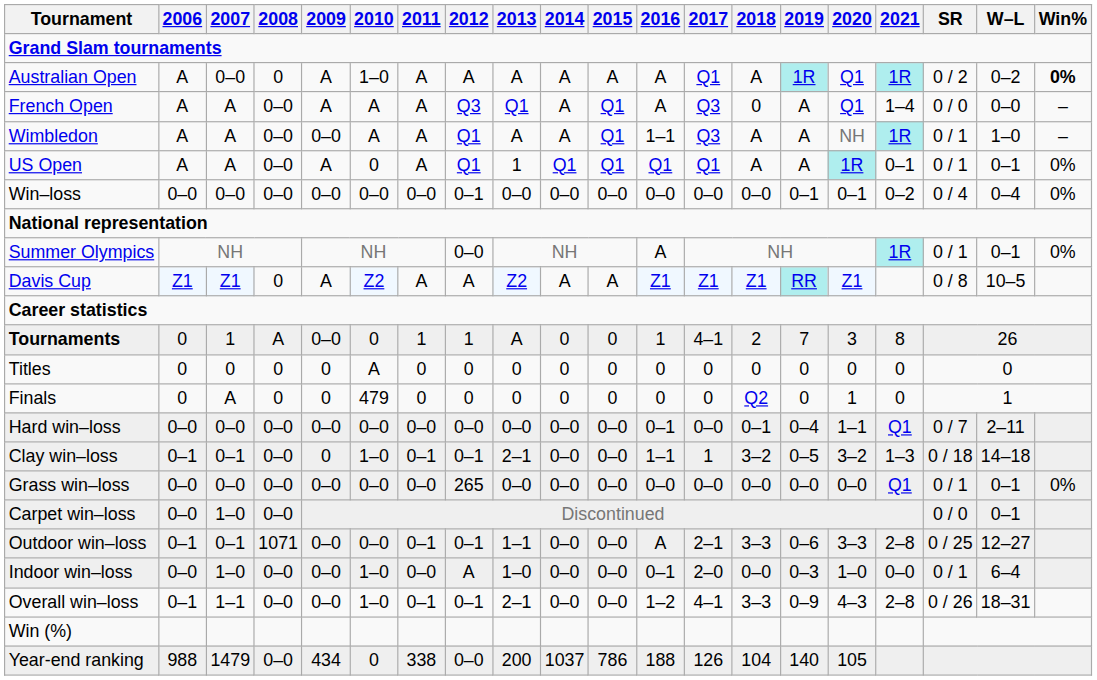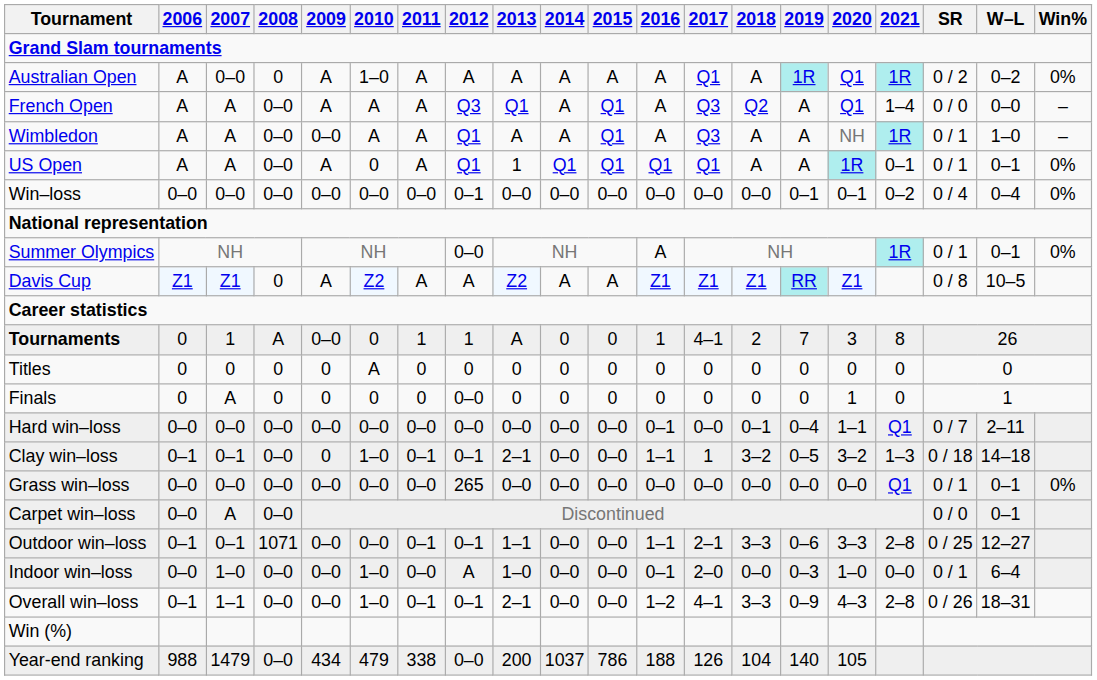Australian Open | Win%: bold -> normal
French Open | 2018: 0 -> Q2
Wimbledon | 2016: 1–1 -> A
Finals | 2010: 479 -> 0
Finals | 2012: 0 -> 0–0
Finals | 2018: Q2 -> 0
Carpet win–loss | 2007: 1–0 -> A
Outdoor win–loss | 2016: A -> 1–1
Year-end ranking | 2010: 0 -> 479
